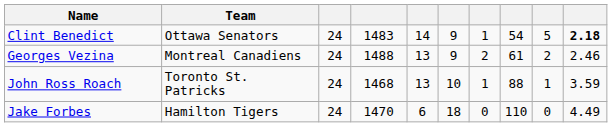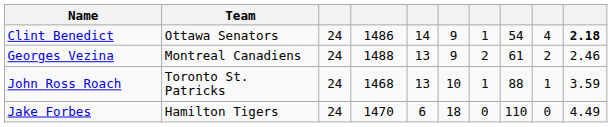Clint Benedict | column 4: 1483 -> 1486
Clint Benedict | column 9: 5 -> 4
